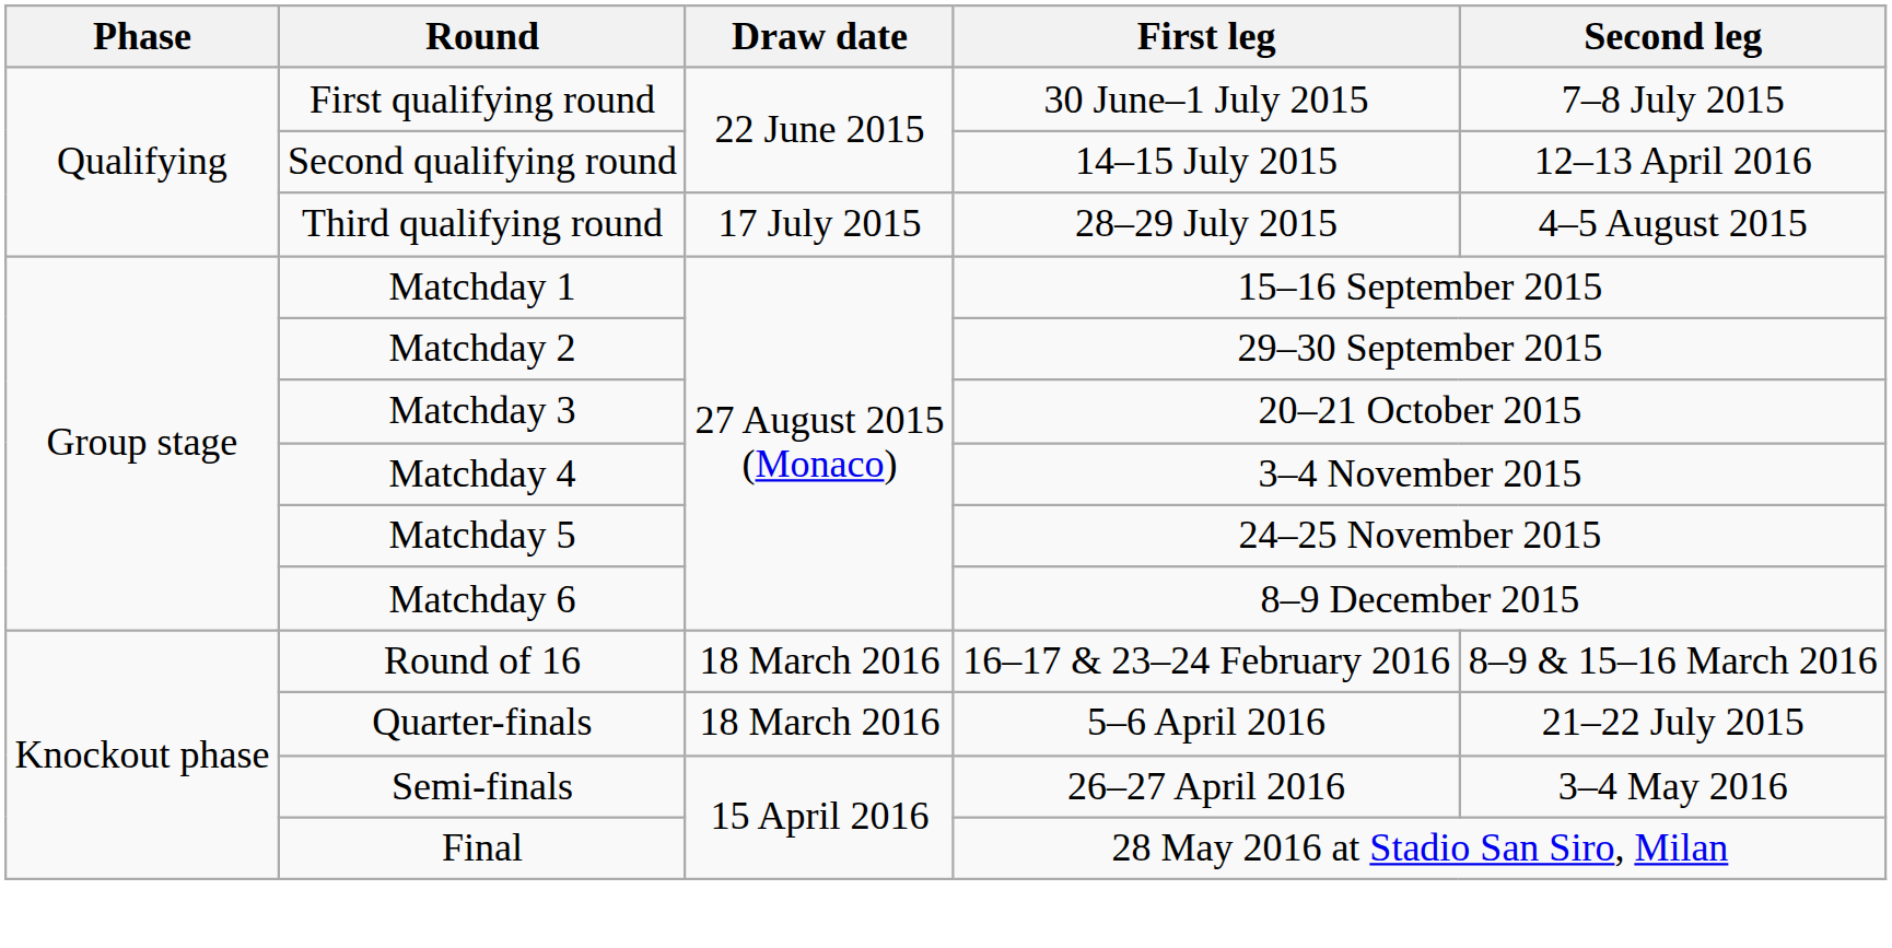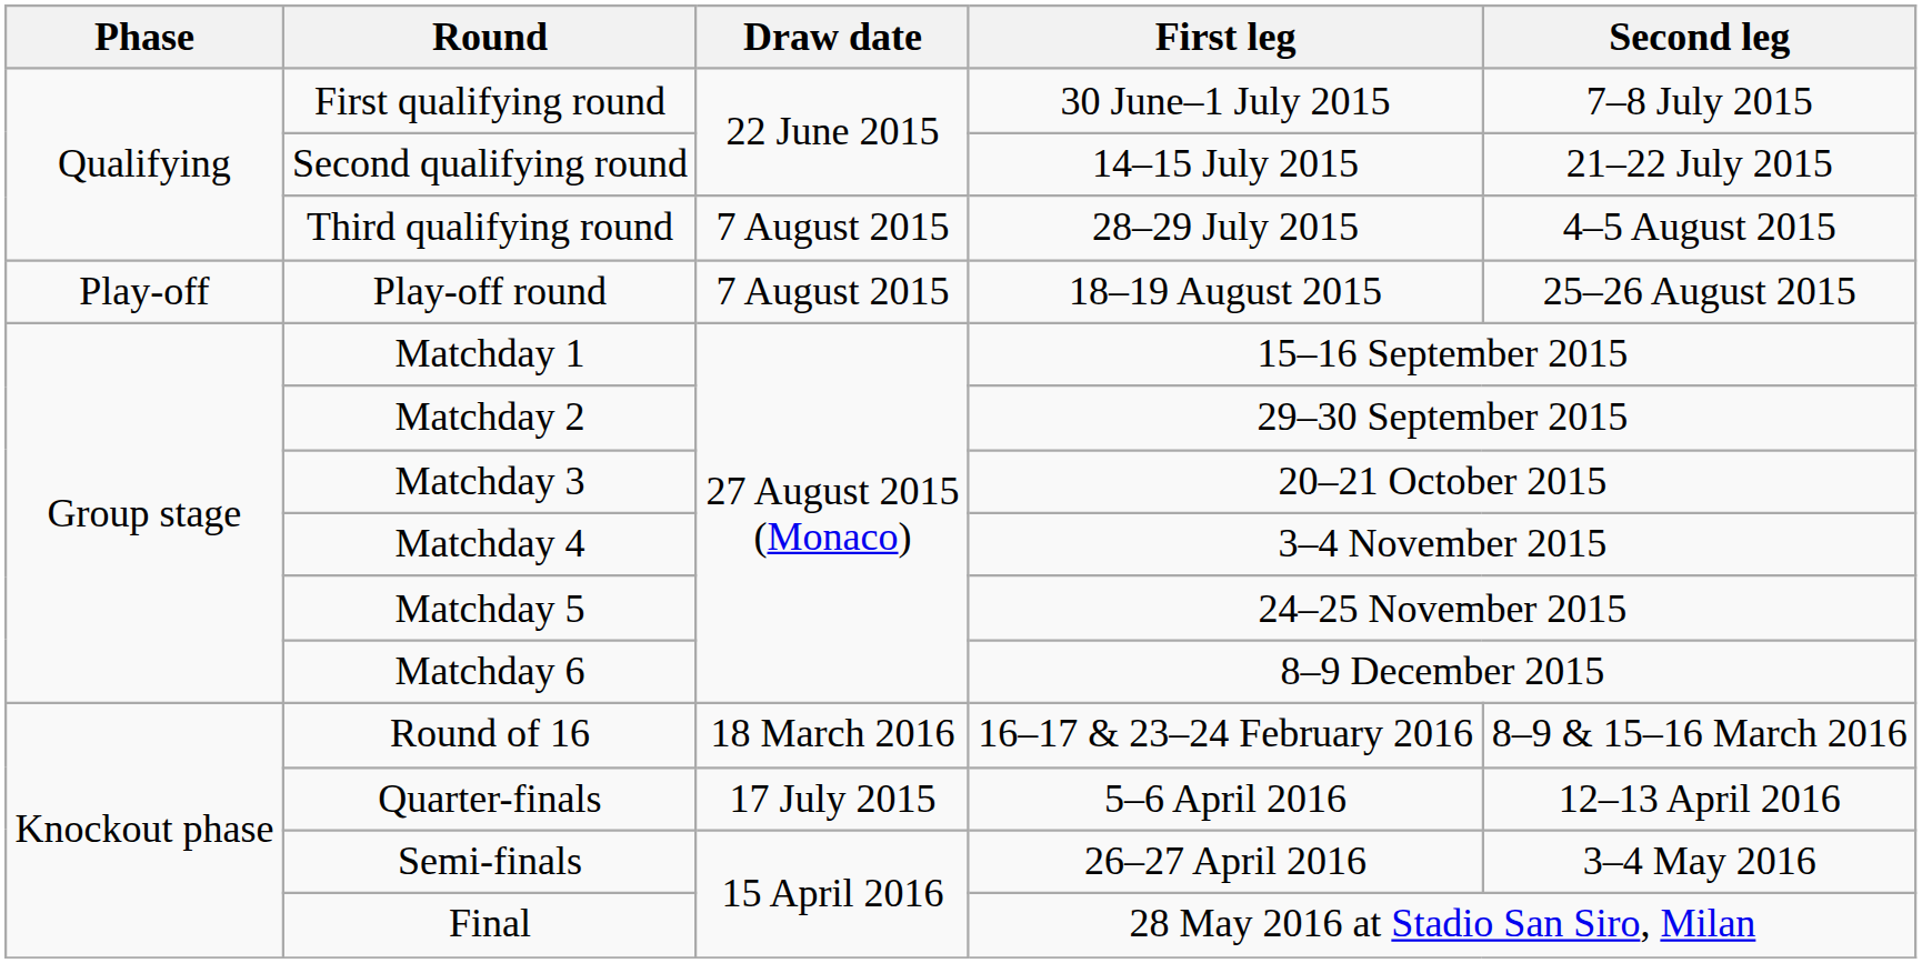Second qualifying round | Second leg: 12–13 April 2016 -> 21–22 July 2015
Third qualifying round | Draw date: 17 July 2015 -> 7 August 2015
+ row: Play-off | Play-off round | 7 August 2015 | 18–19 August 2015 | 25–26 August 2015
Quarter-finals | Draw date: 18 March 2016 -> 17 July 2015
Quarter-finals | Second leg: 21–22 July 2015 -> 12–13 April 2016
